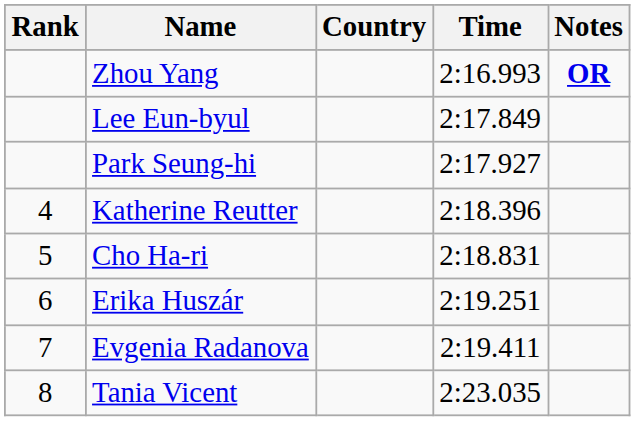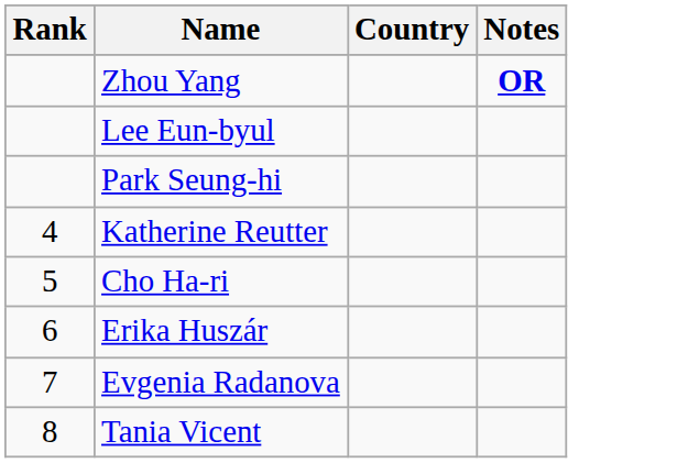- column: Time | 2:16.993 | 2:17.849 | 2:17.927 | 2:18.396 | 2:18.831 | 2:19.251 | 2:19.411 | 2:23.035
